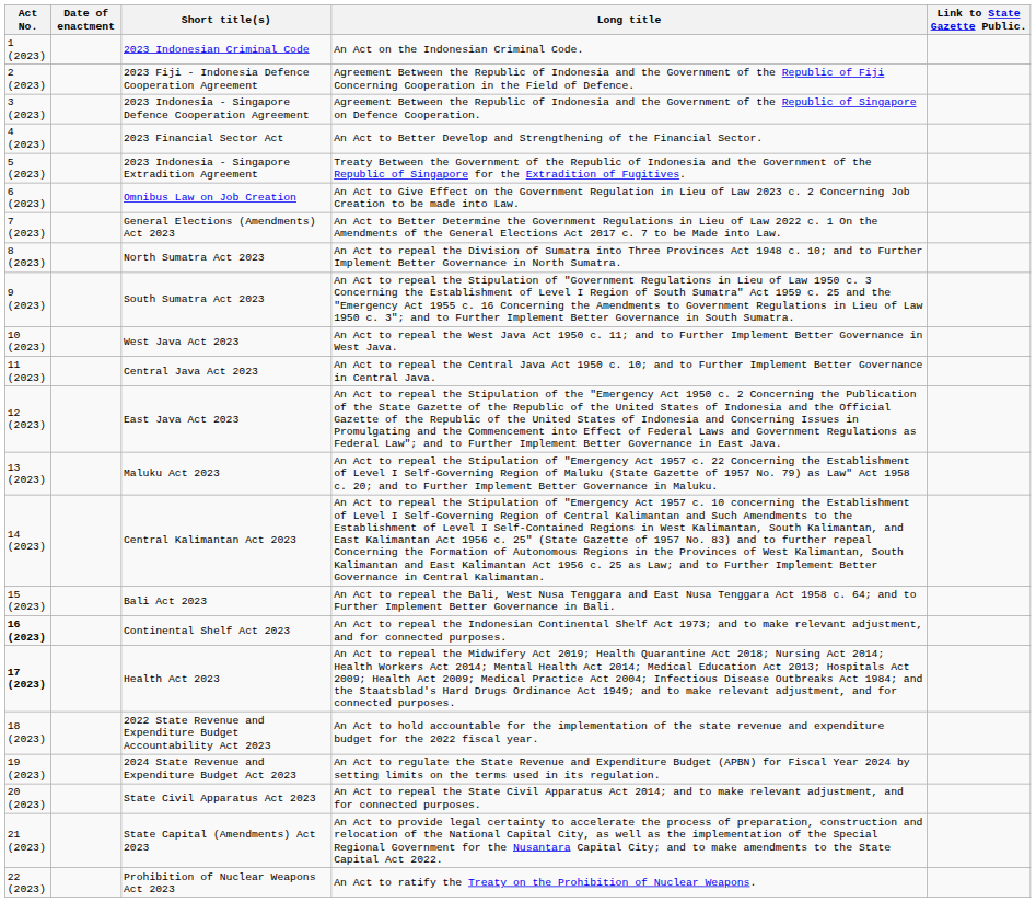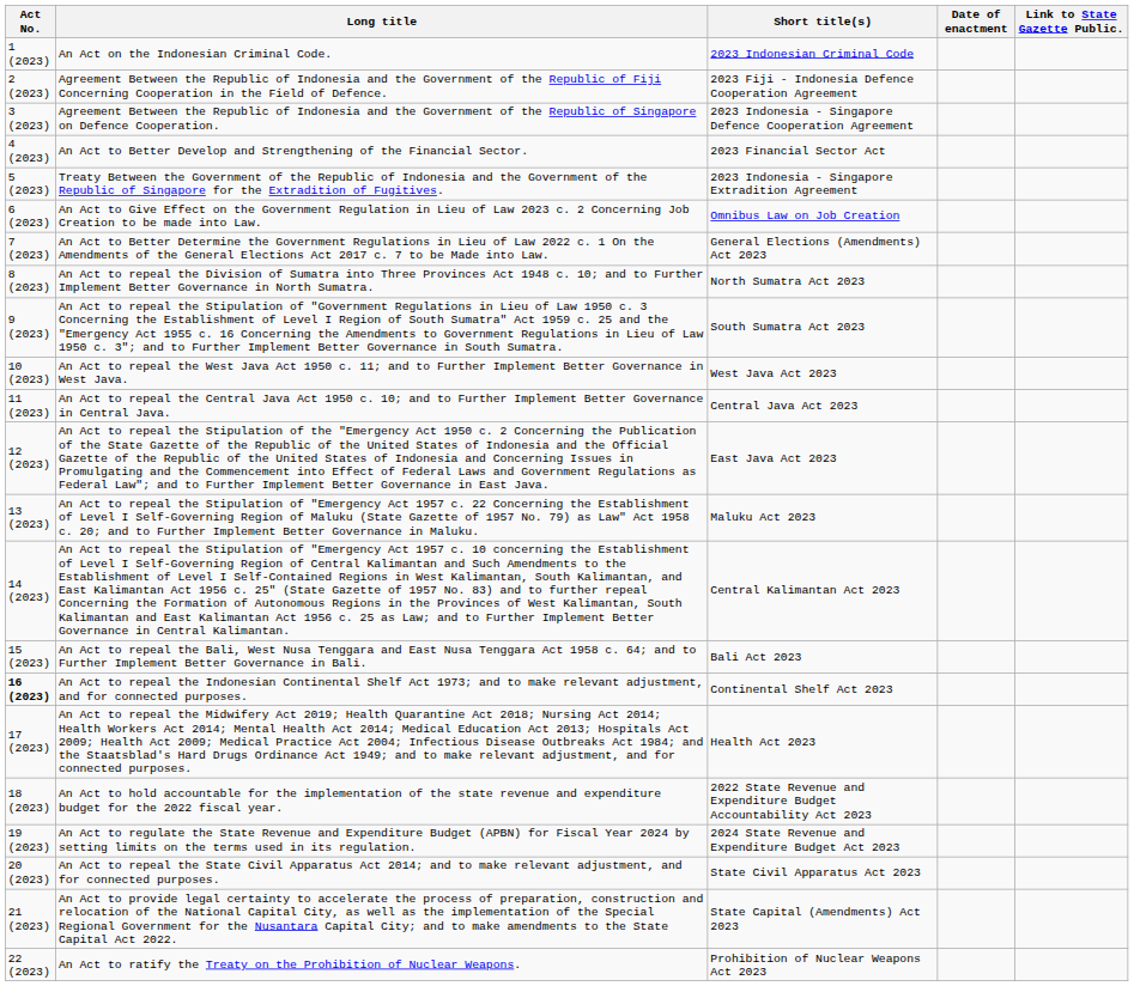columns swapped: Date of enactment <-> Long title
Health Act 2023 | Act No.: bold -> normal
